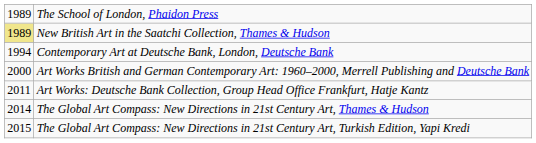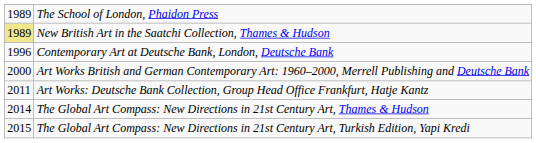Contemporary Art at Deutsche Bank, London, Deutsche Bank | column 1: 1994 -> 1996
